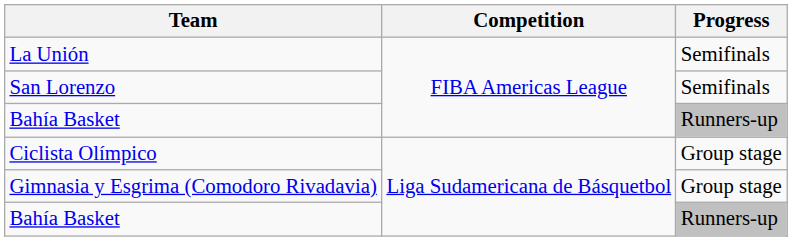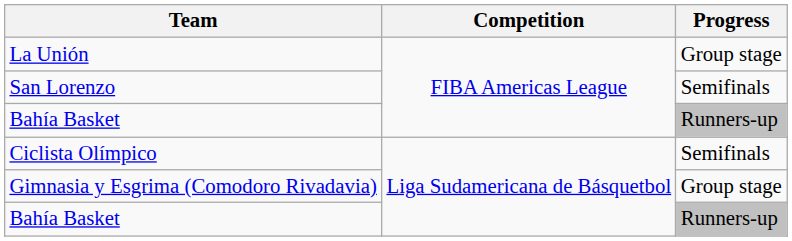La Unión | Progress: Semifinals -> Group stage
Ciclista Olímpico | Progress: Group stage -> Semifinals
